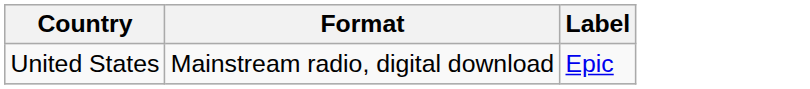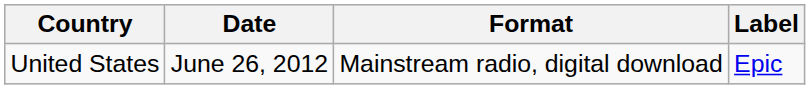+ column: Date | June 26, 2012
